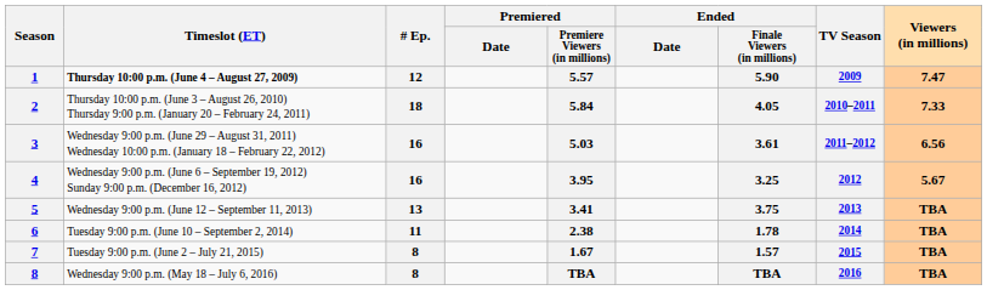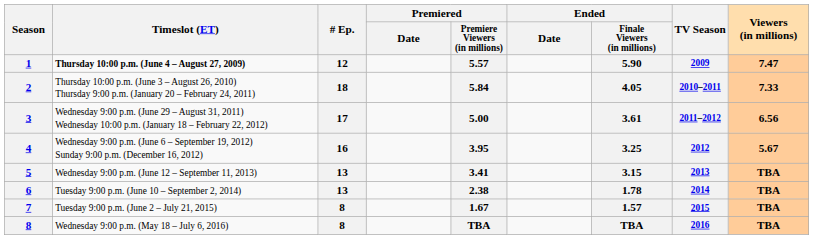3 | # Ep.: 16 -> 17
3 | Premiered / Premiere Viewers (in millions): 5.03 -> 5.00
5 | Ended / Finale Viewers (in millions): 3.75 -> 3.15
6 | # Ep.: 11 -> 13
